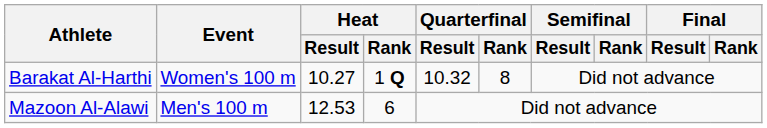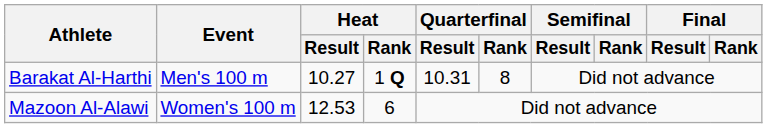Barakat Al-Harthi | Event: Women's 100 m -> Men's 100 m
Barakat Al-Harthi | Quarterfinal / Result: 10.32 -> 10.31
Mazoon Al-Alawi | Event: Men's 100 m -> Women's 100 m
